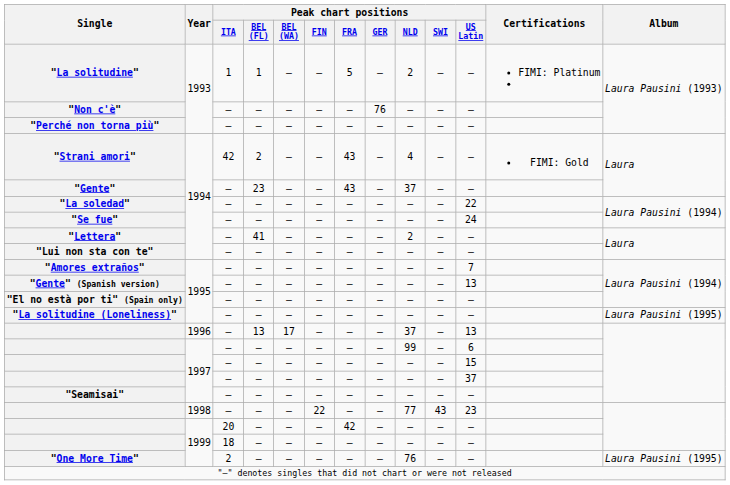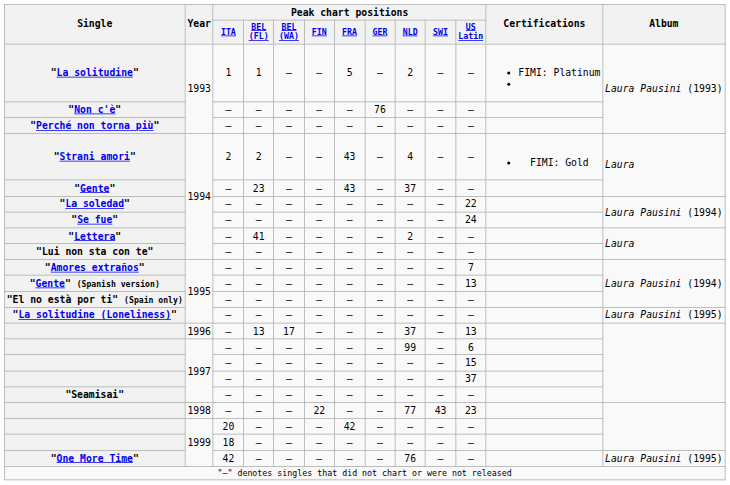"Strani amori" | Peak chart positions / ITA: 42 -> 2
"One More Time" | Peak chart positions / ITA: 2 -> 42
